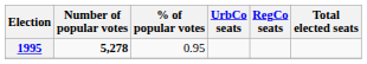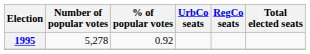1995 | Number of popular votes: bold -> normal
1995 | % of popular votes: 0.95 -> 0.92
